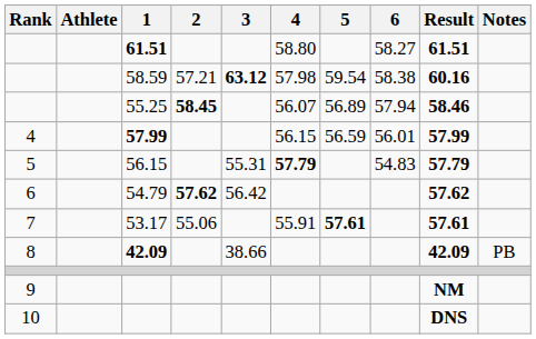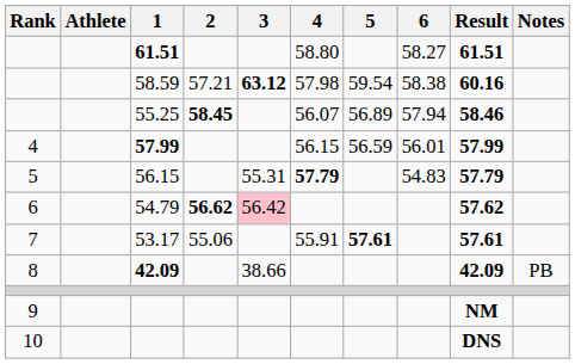54.79 | 2: 57.62 -> 56.62
54.79 | 3: no background -> pink background
